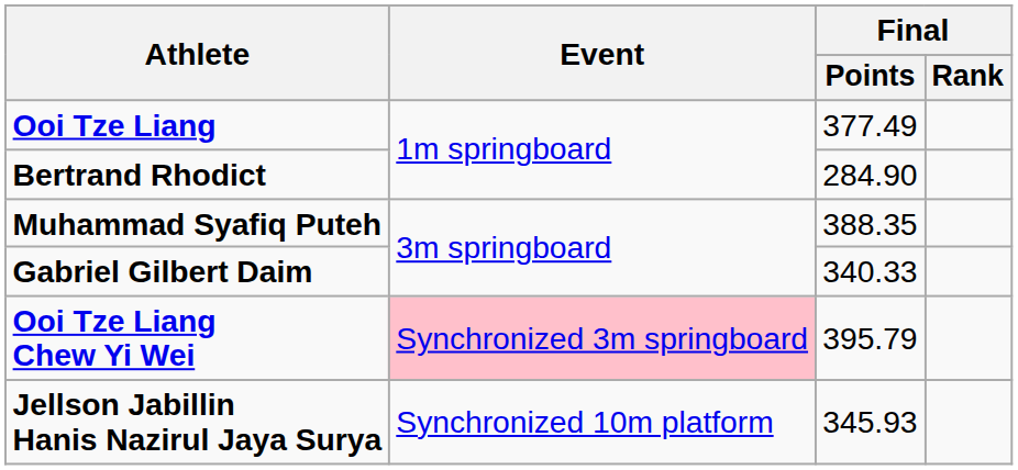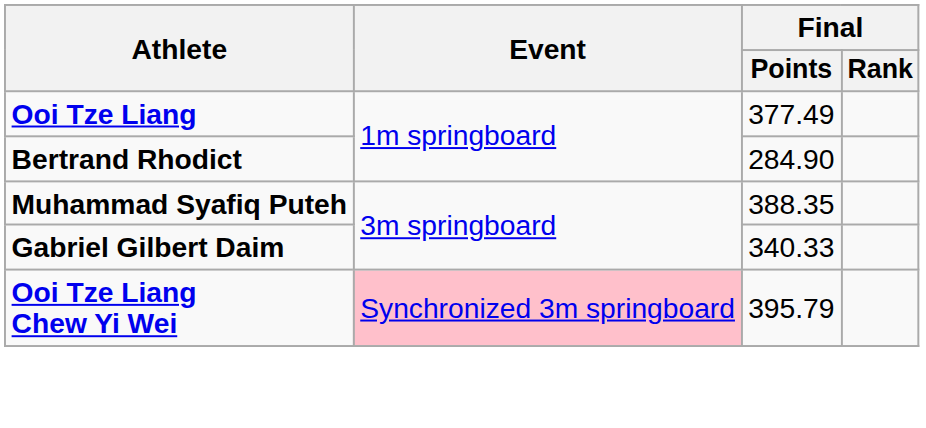- row: Jellson Jabillin Hanis Nazirul Jaya Surya | Synchronized 10m platform | 345.93
